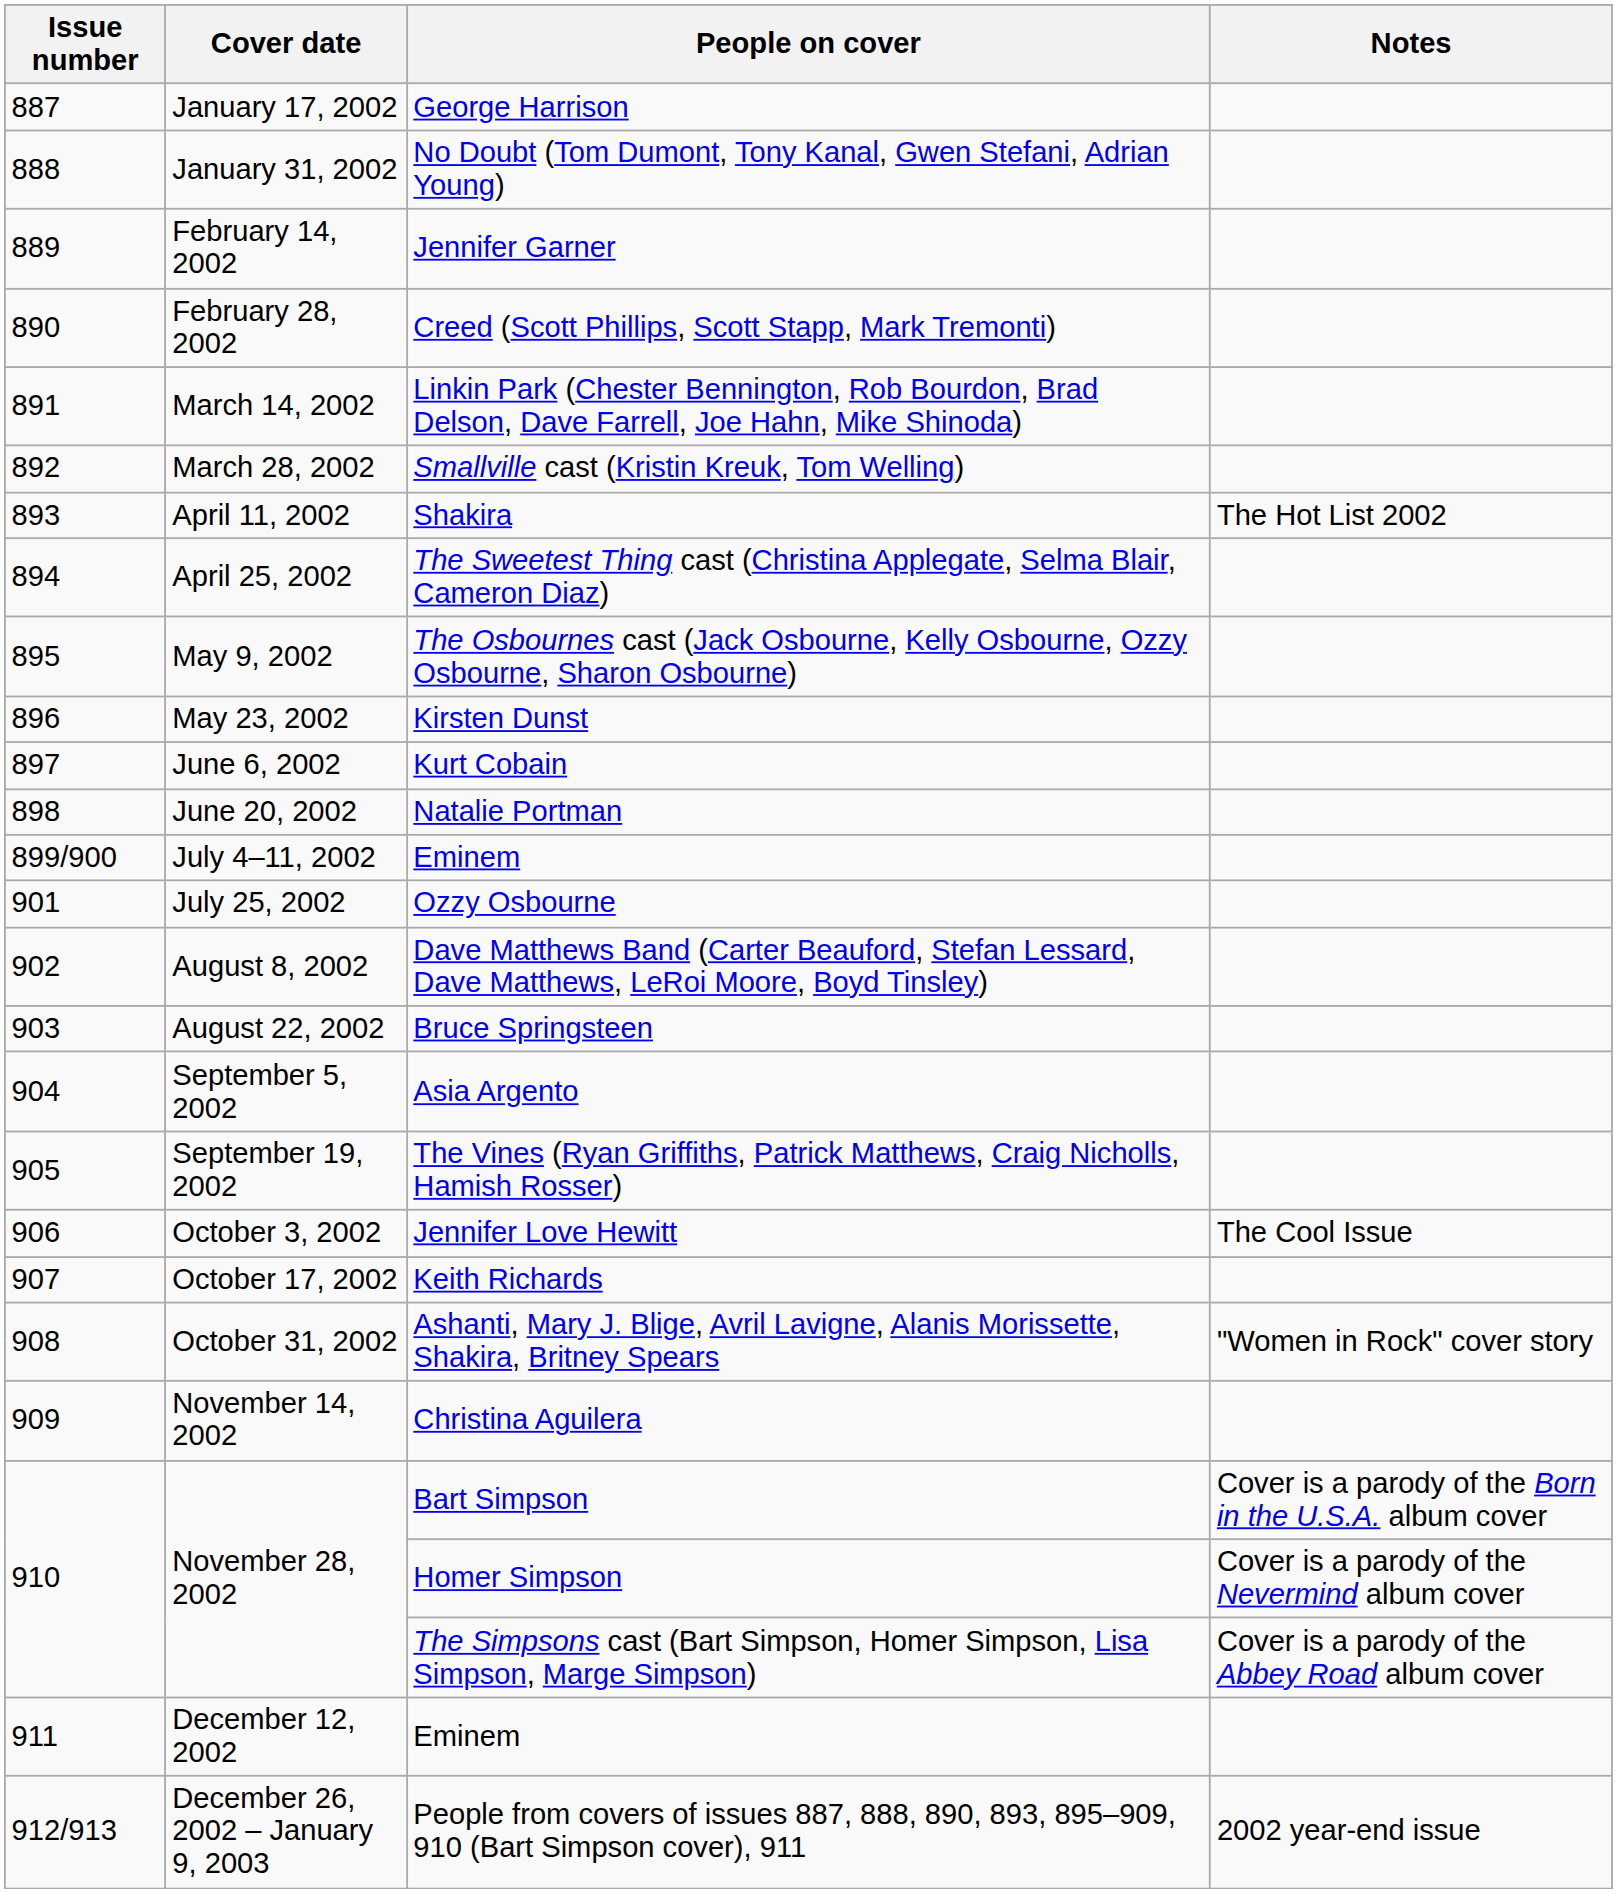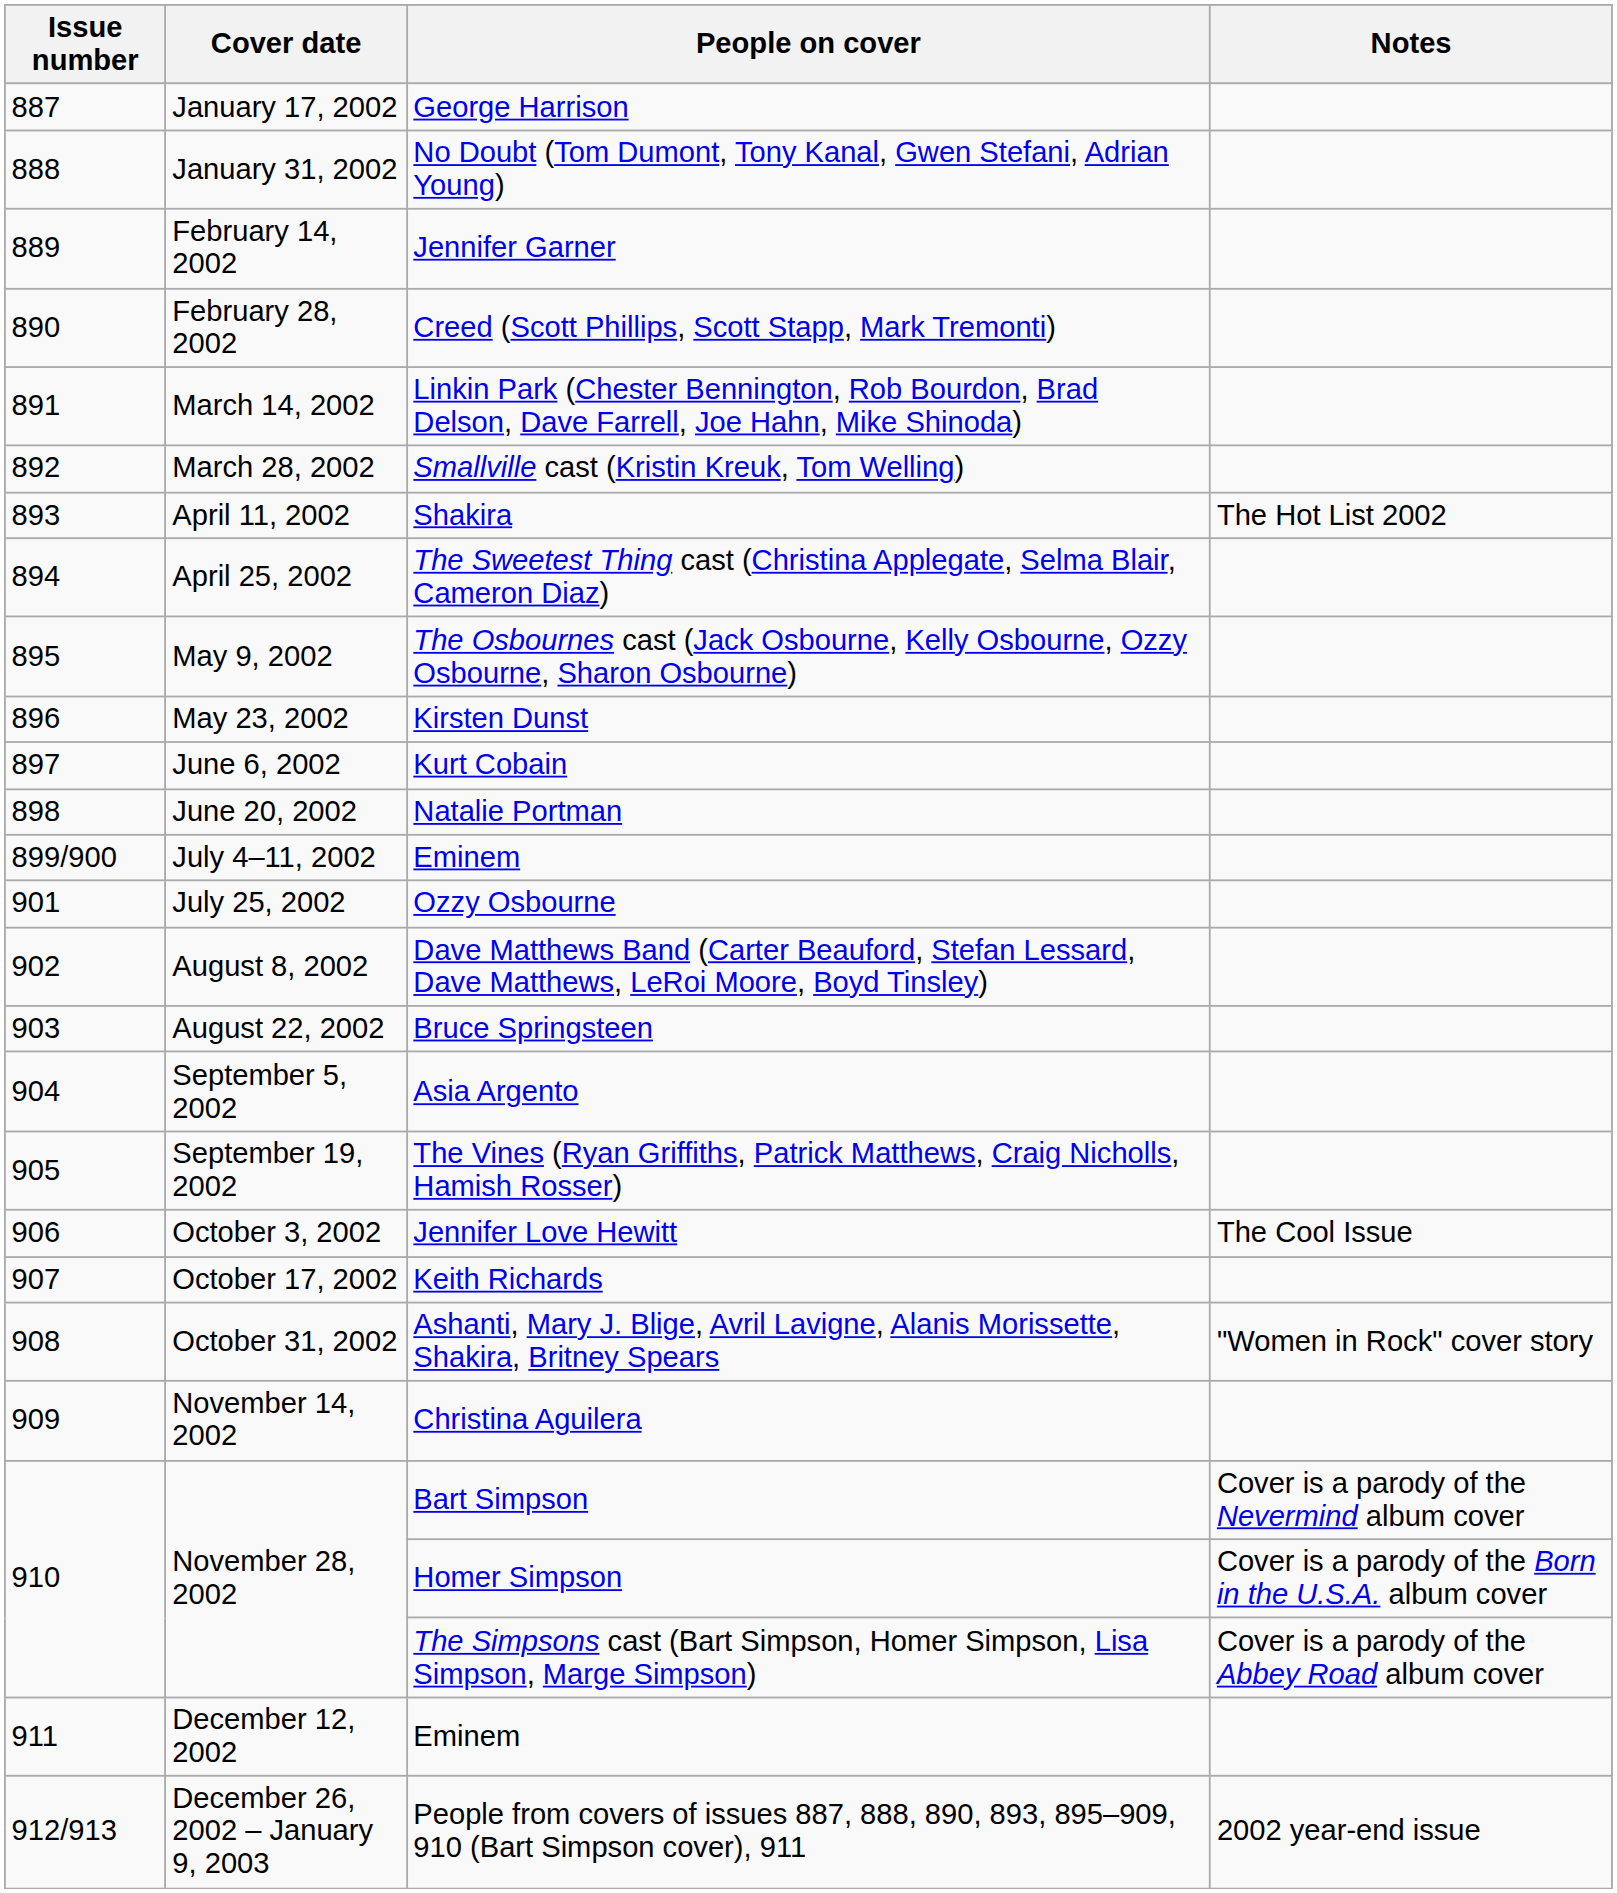Bart Simpson | Notes: Cover is a parody of the Born in the U.S.A. album cover -> Cover is a parody of the Nevermind album cover
Homer Simpson | Notes: Cover is a parody of the Nevermind album cover -> Cover is a parody of the Born in the U.S.A. album cover
